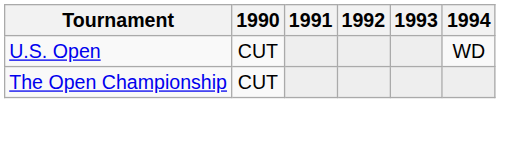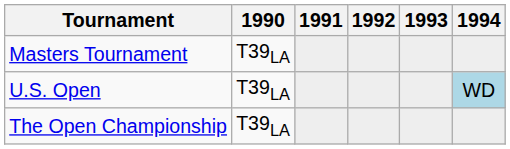+ row: Masters Tournament | T39LA
U.S. Open | 1990: CUT -> T39LA
U.S. Open | 1994: no background -> lightblue background
The Open Championship | 1990: CUT -> T39LA
